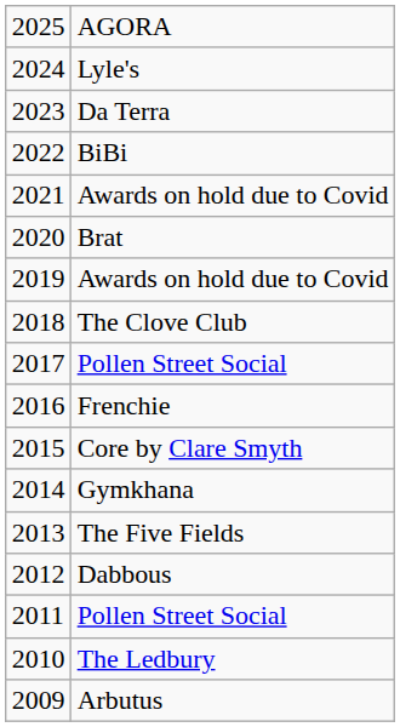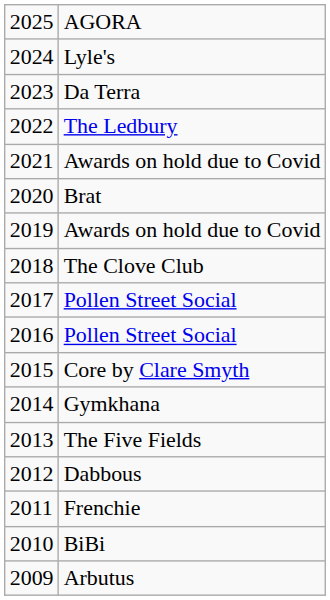2022 | column 2: BiBi -> The Ledbury
2016 | column 2: Frenchie -> Pollen Street Social
2011 | column 2: Pollen Street Social -> Frenchie
2010 | column 2: The Ledbury -> BiBi
